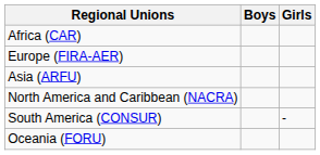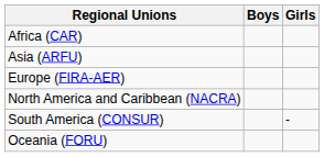rows swapped: Asia (ARFU) <-> Europe (FIRA-AER)
